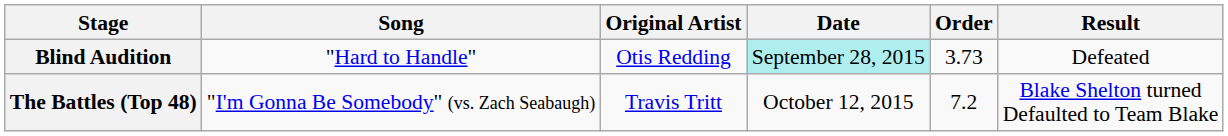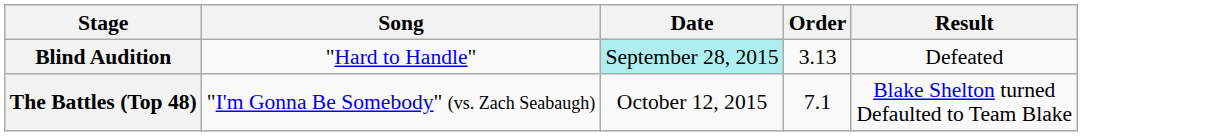- column: Original Artist | Otis Redding | Travis Tritt
Blind Audition | Order: 3.73 -> 3.13
The Battles (Top 48) | Order: 7.2 -> 7.1
